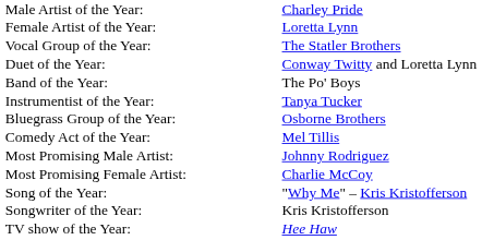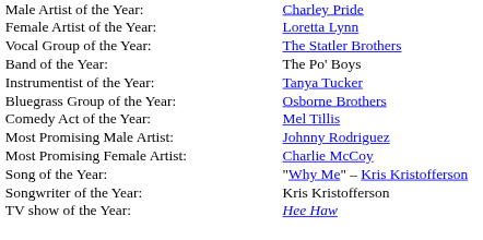- row: Duet of the Year: | Conway Twitty and Loretta Lynn
